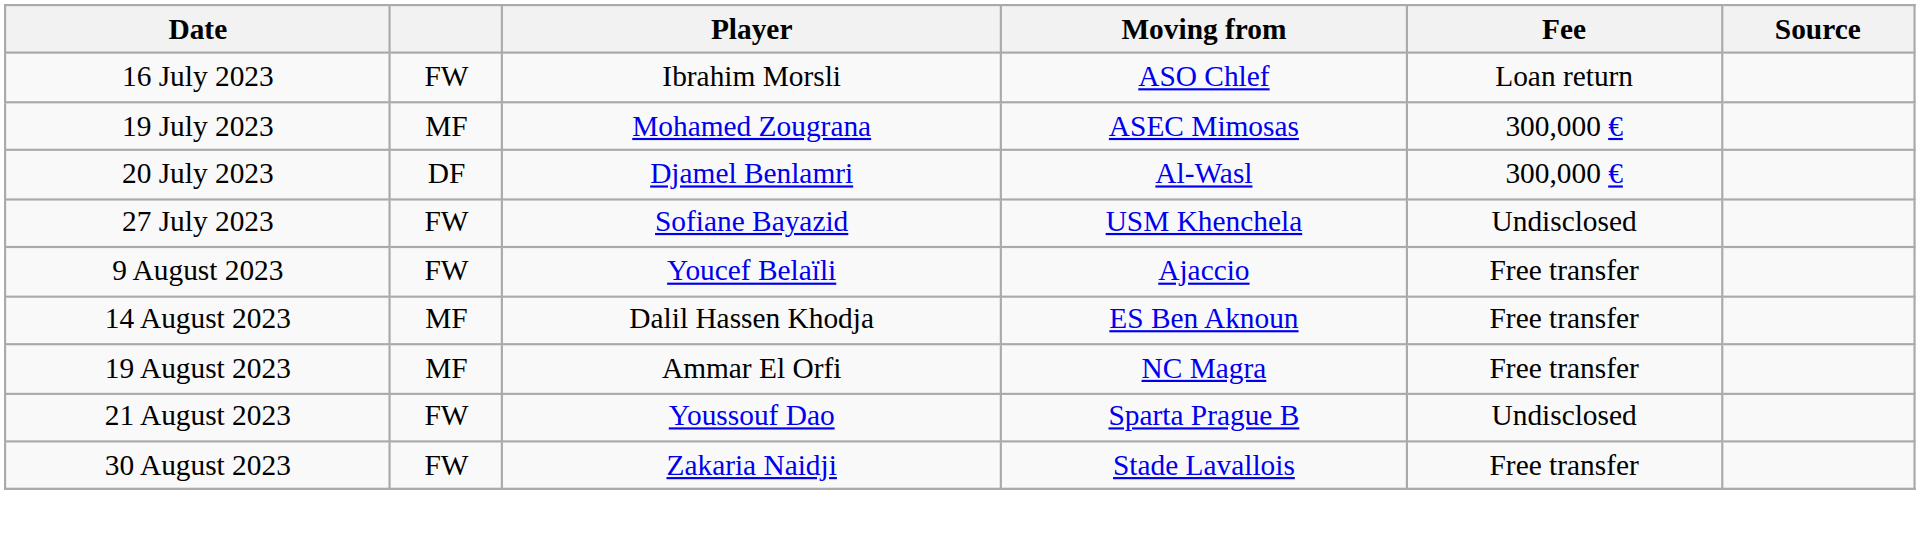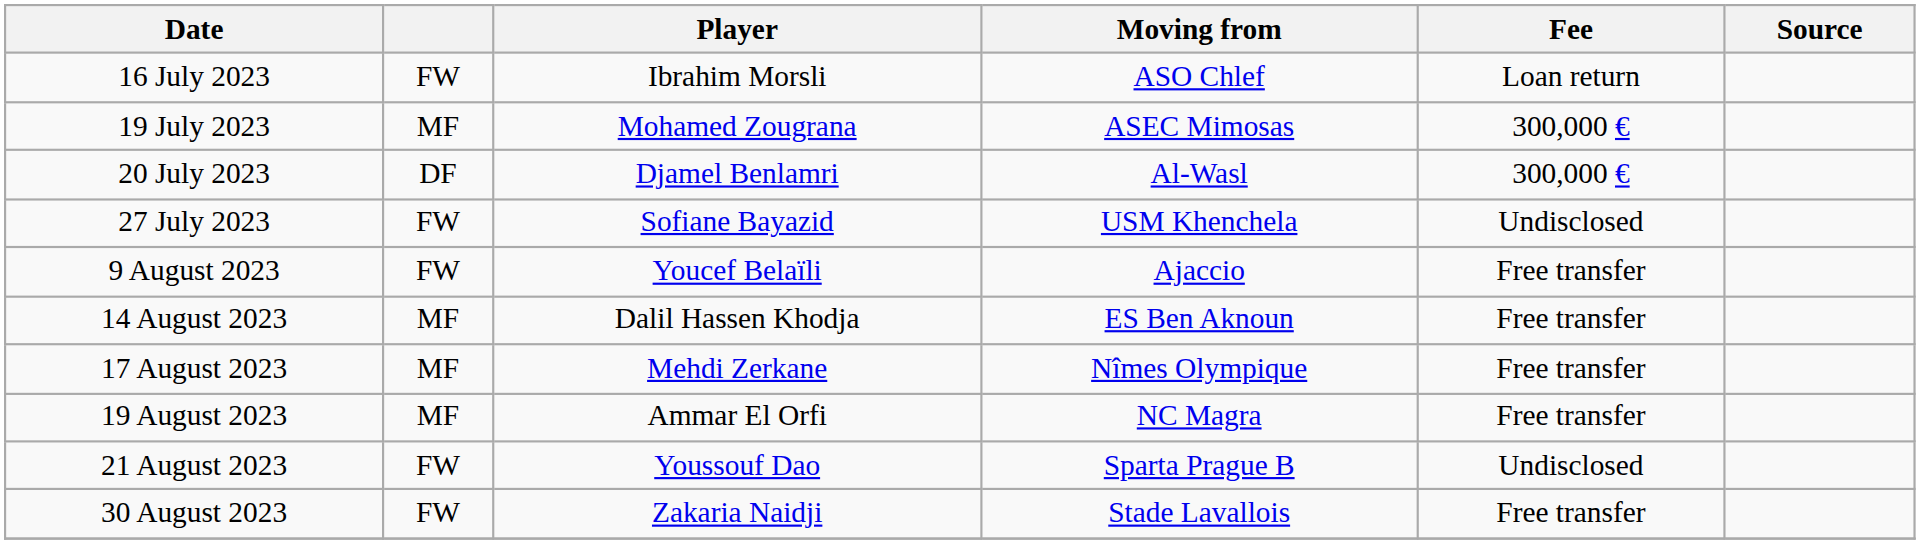+ row: 17 August 2023 | MF | Mehdi Zerkane | Nîmes Olympique | Free transfer
